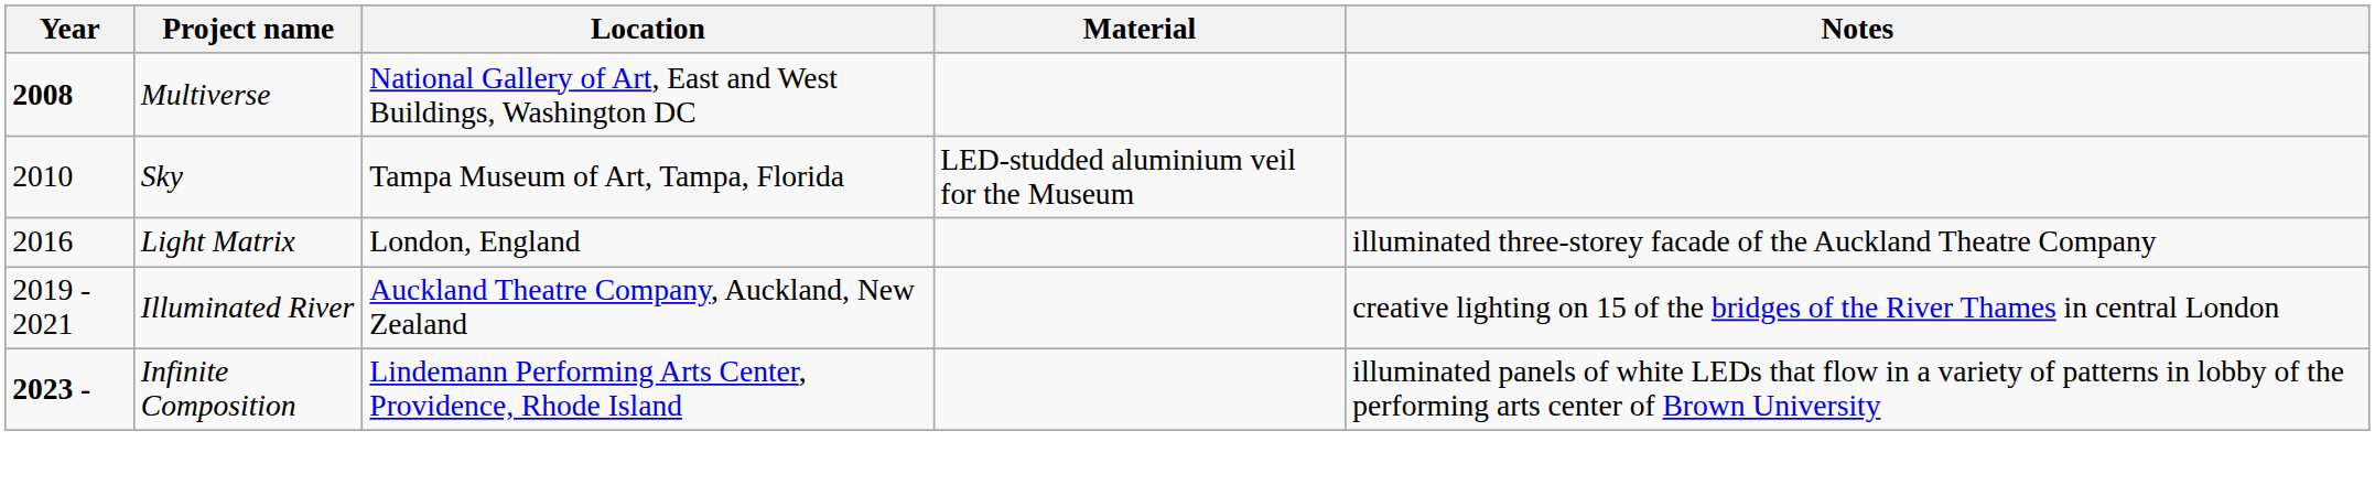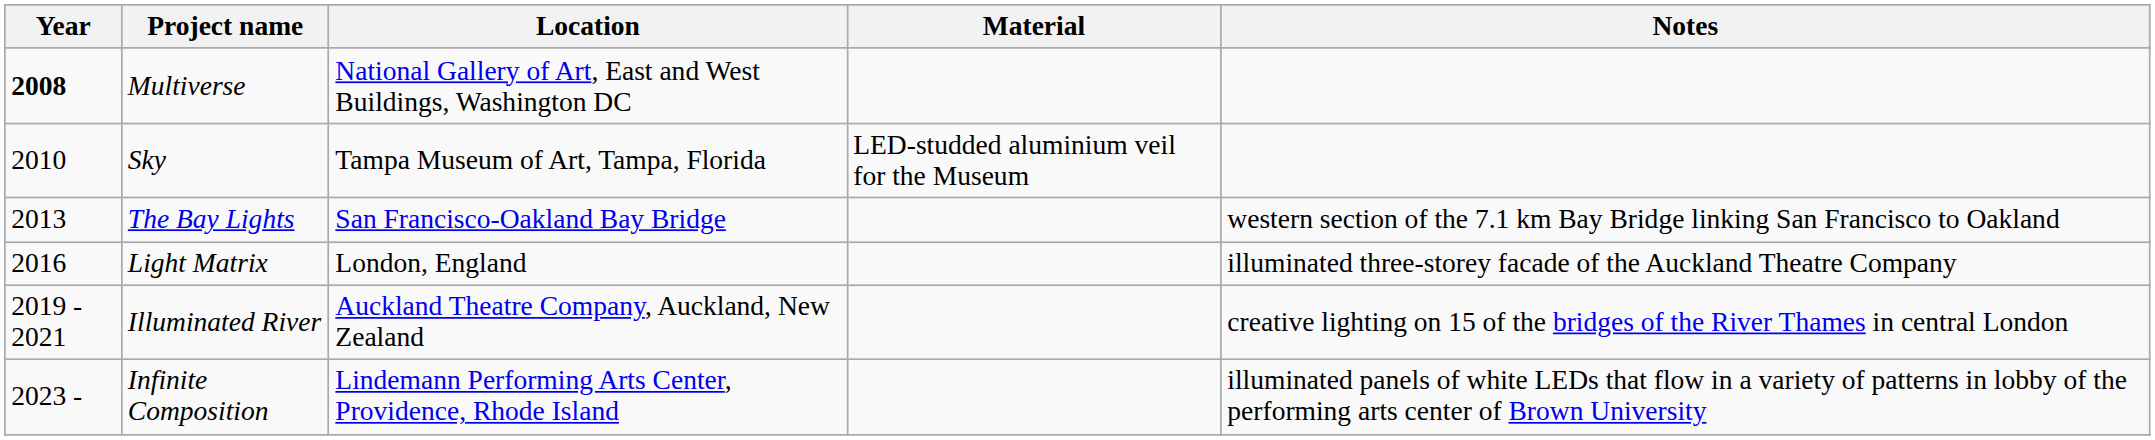+ row: 2013 | The Bay Lights | San Francisco-Oakland Bay Bridge | western section of the 7.1 km Bay Bridge linking San Francisco to Oakland
Infinite Composition | Year: bold -> normal
